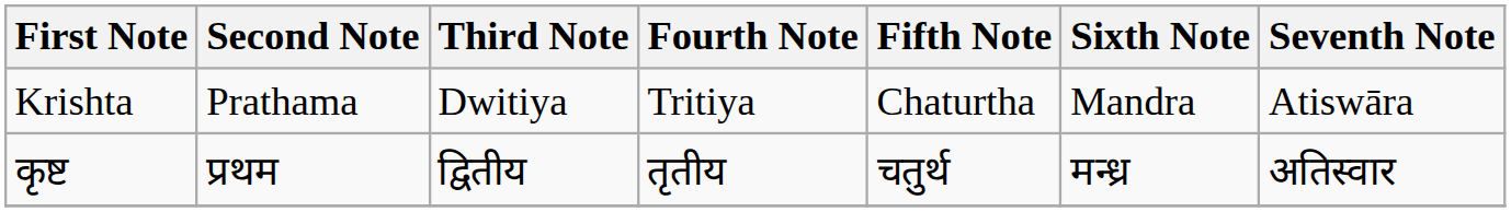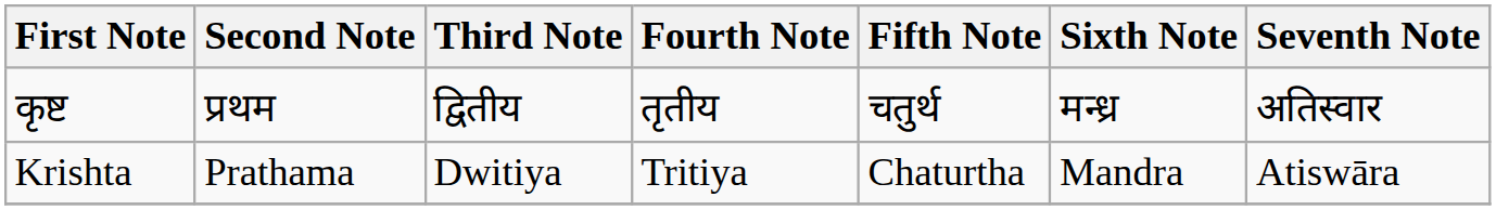rows swapped: Krishta <-> कृष्ट
